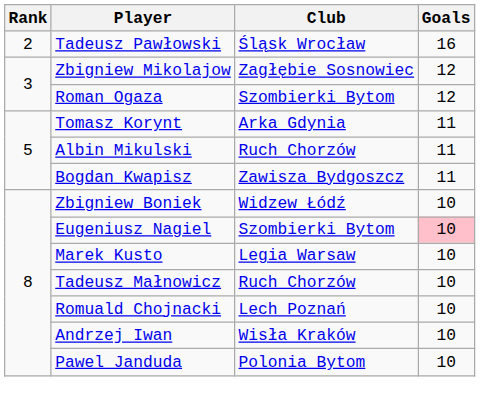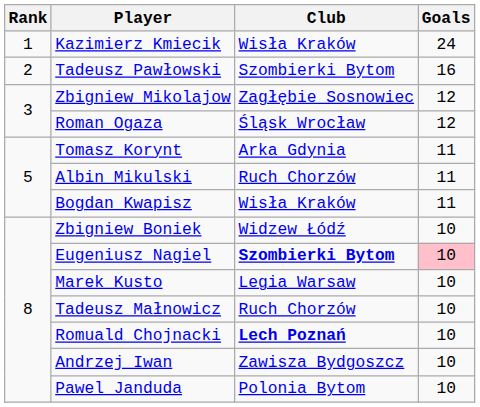+ row: 1 | Kazimierz Kmiecik | Wisła Kraków | 24
Tadeusz Pawłowski | Club: Śląsk Wrocław -> Szombierki Bytom
Roman Ogaza | Club: Szombierki Bytom -> Śląsk Wrocław
Bogdan Kwapisz | Club: Zawisza Bydgoszcz -> Wisła Kraków
Eugeniusz Nagiel | Club: normal -> bold
Romuald Chojnacki | Club: normal -> bold
Andrzej Iwan | Club: Wisła Kraków -> Zawisza Bydgoszcz
